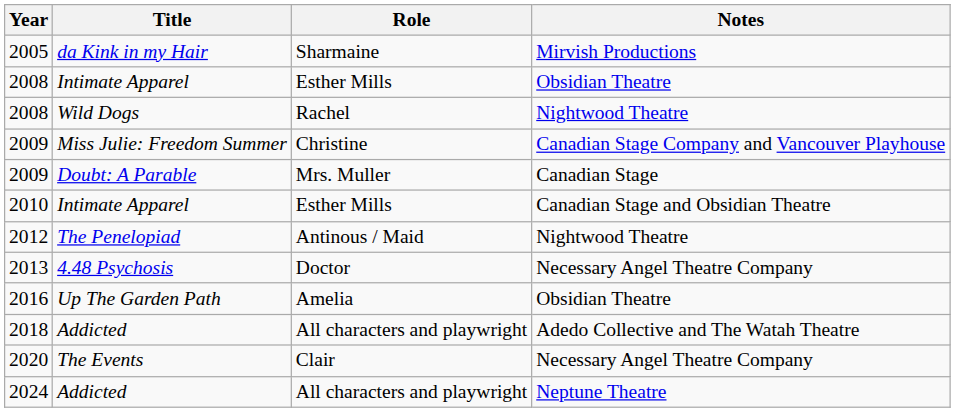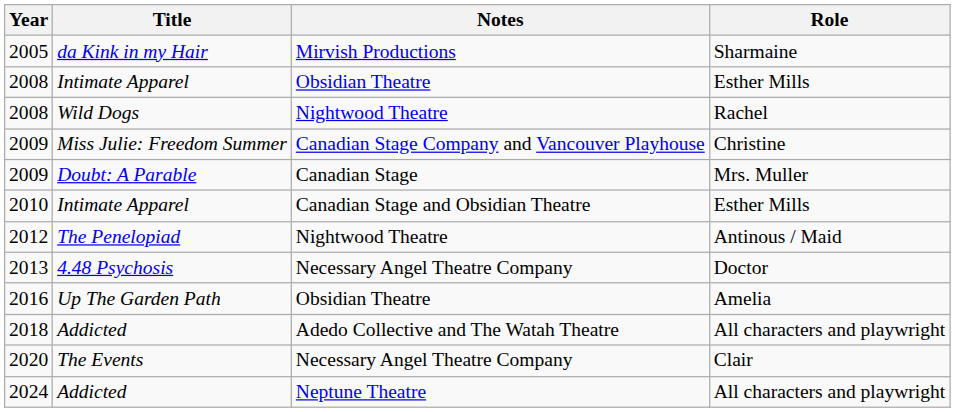columns swapped: Role <-> Notes
